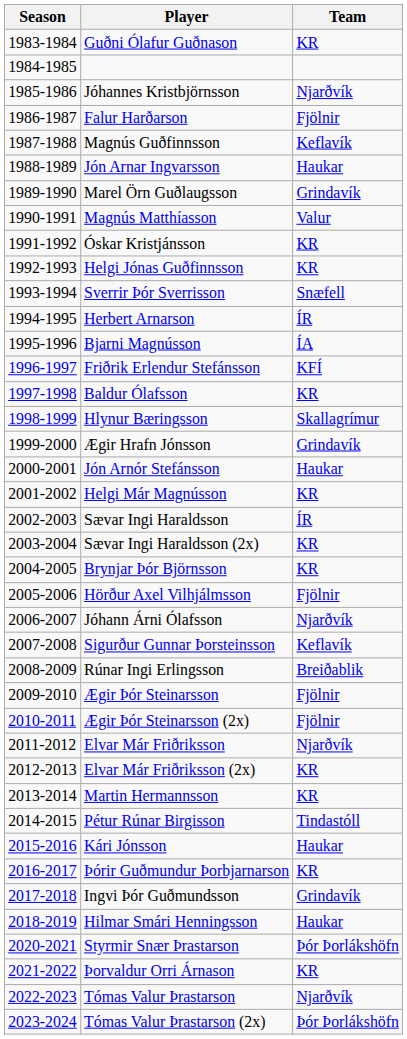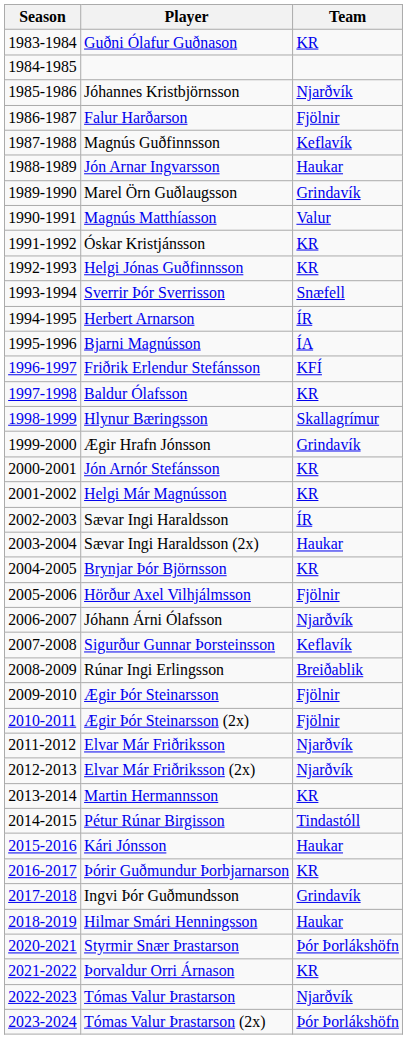Jón Arnór Stefánsson | Team: Haukar -> KR
Sævar Ingi Haraldsson (2x) | Team: KR -> Haukar
Elvar Már Friðriksson (2x) | Team: KR -> Njarðvík
